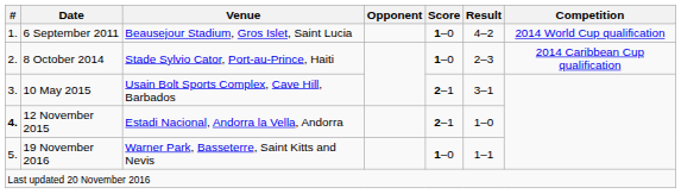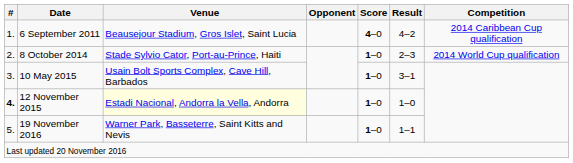6 September 2011 | Score: 1–0 -> 4–0
6 September 2011 | Competition: 2014 World Cup qualification -> 2014 Caribbean Cup qualification
8 October 2014 | Competition: 2014 Caribbean Cup qualification -> 2014 World Cup qualification
10 May 2015 | Score: 2–1 -> 1–0
12 November 2015 | Venue: no background -> lightyellow background
12 November 2015 | Score: 2–1 -> 1–0
